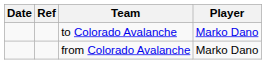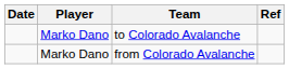columns swapped: Player <-> Ref
